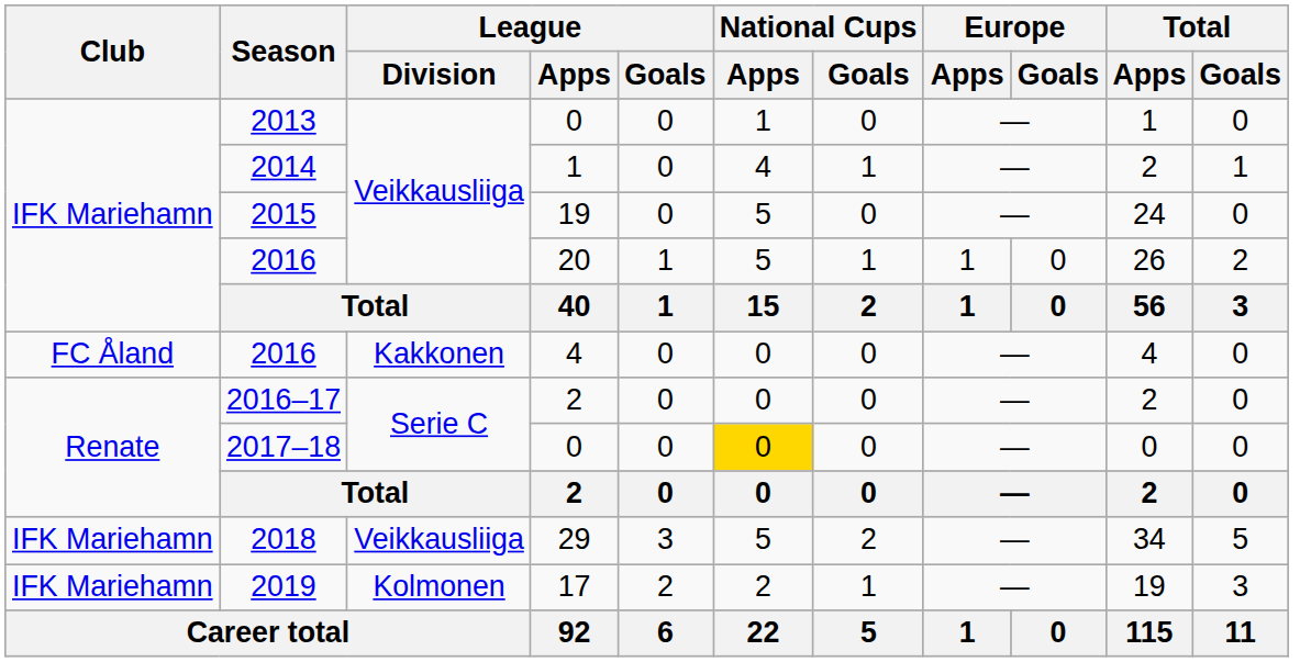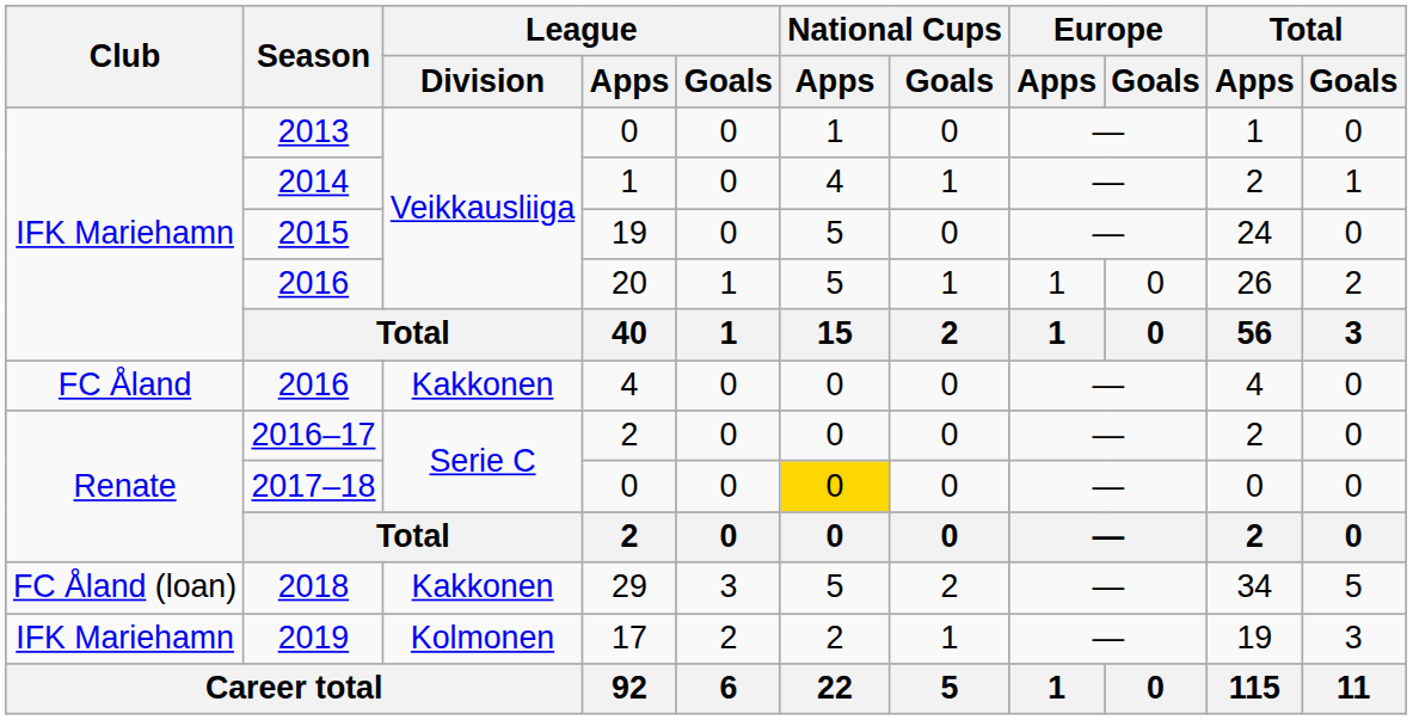2018 | Club: IFK Mariehamn -> FC Åland (loan)
2018 | League / Division: Veikkausliiga -> Kakkonen
